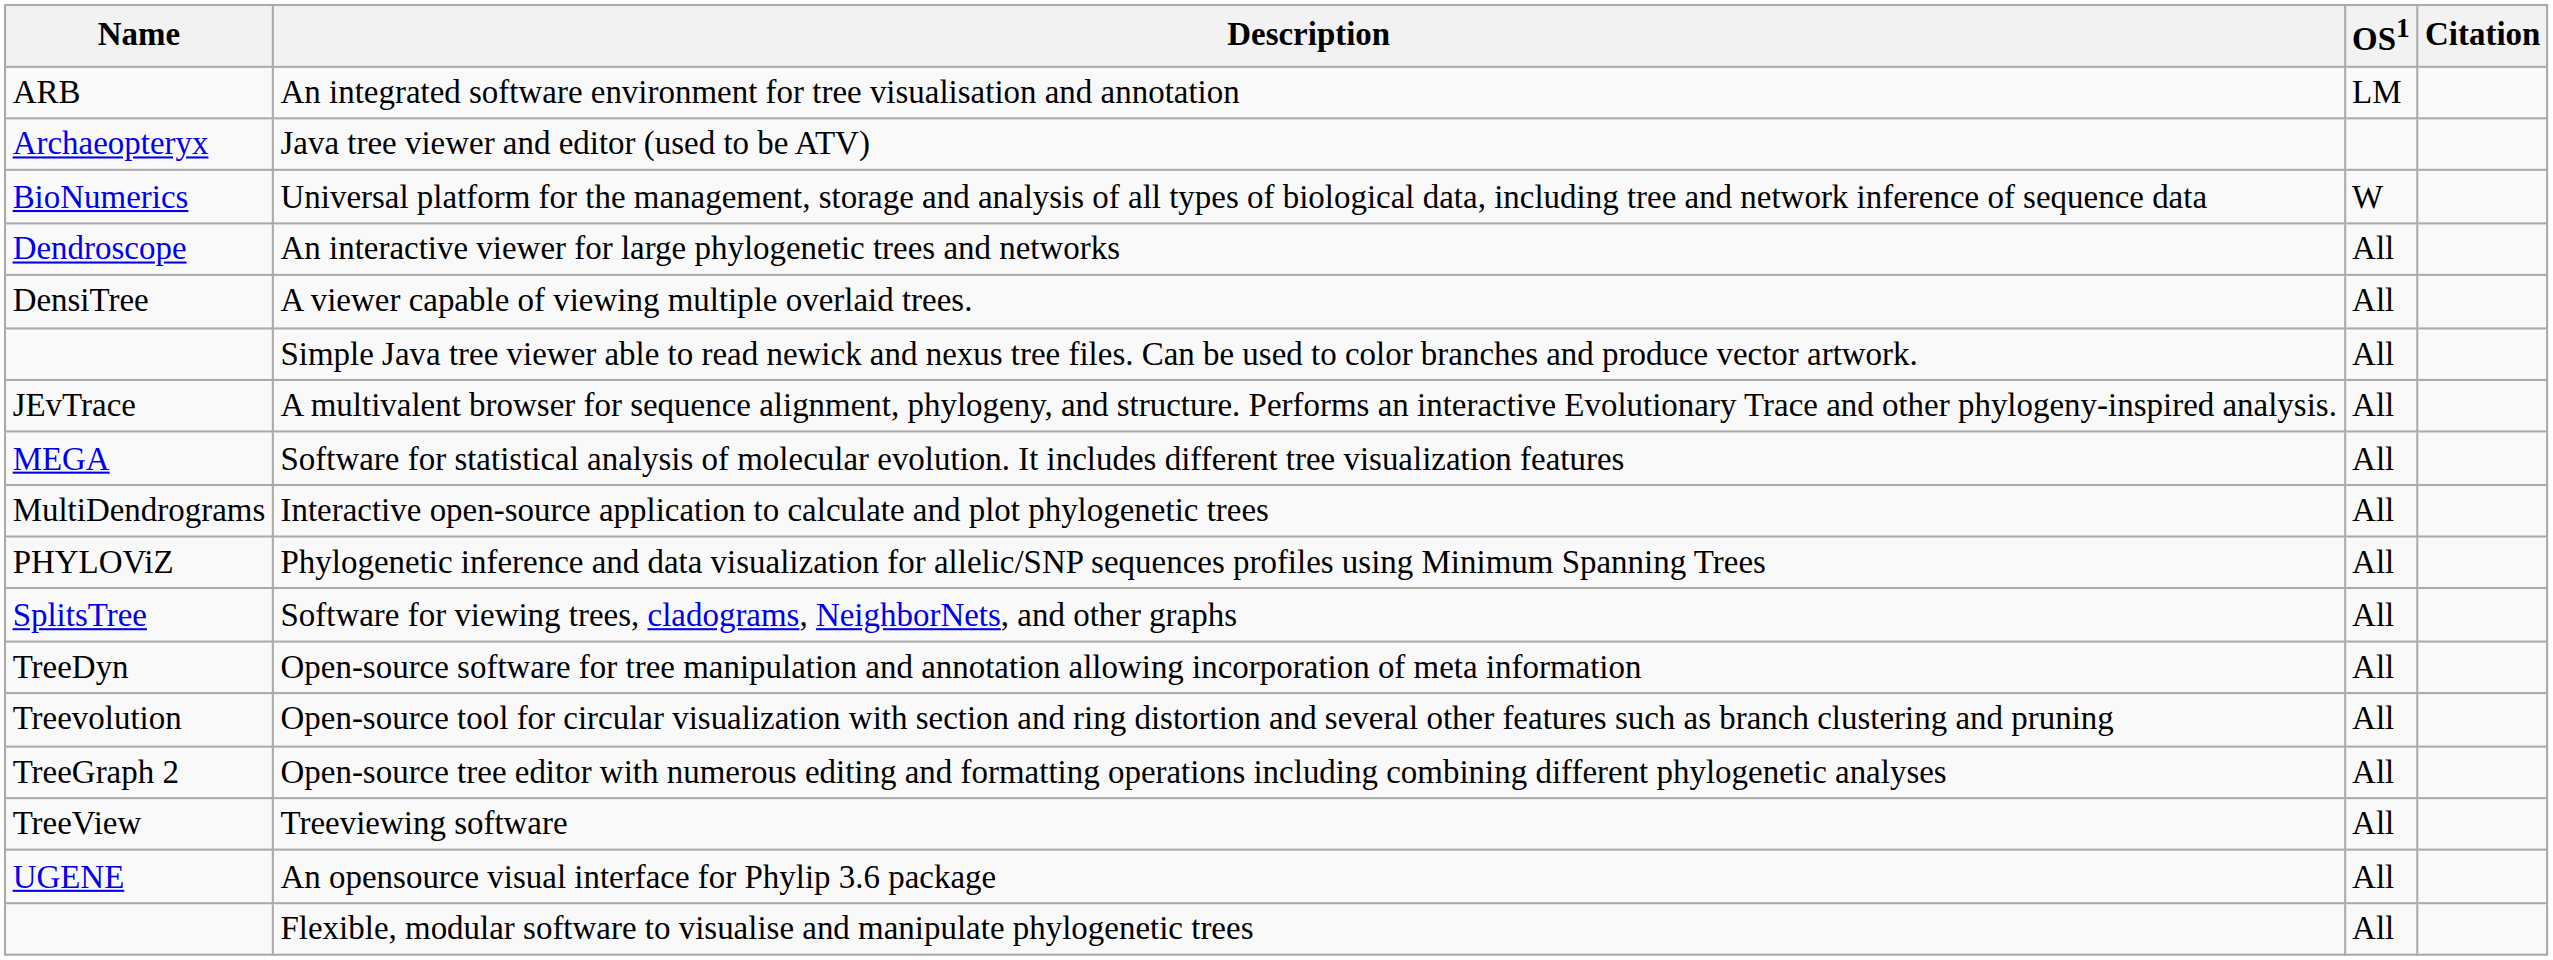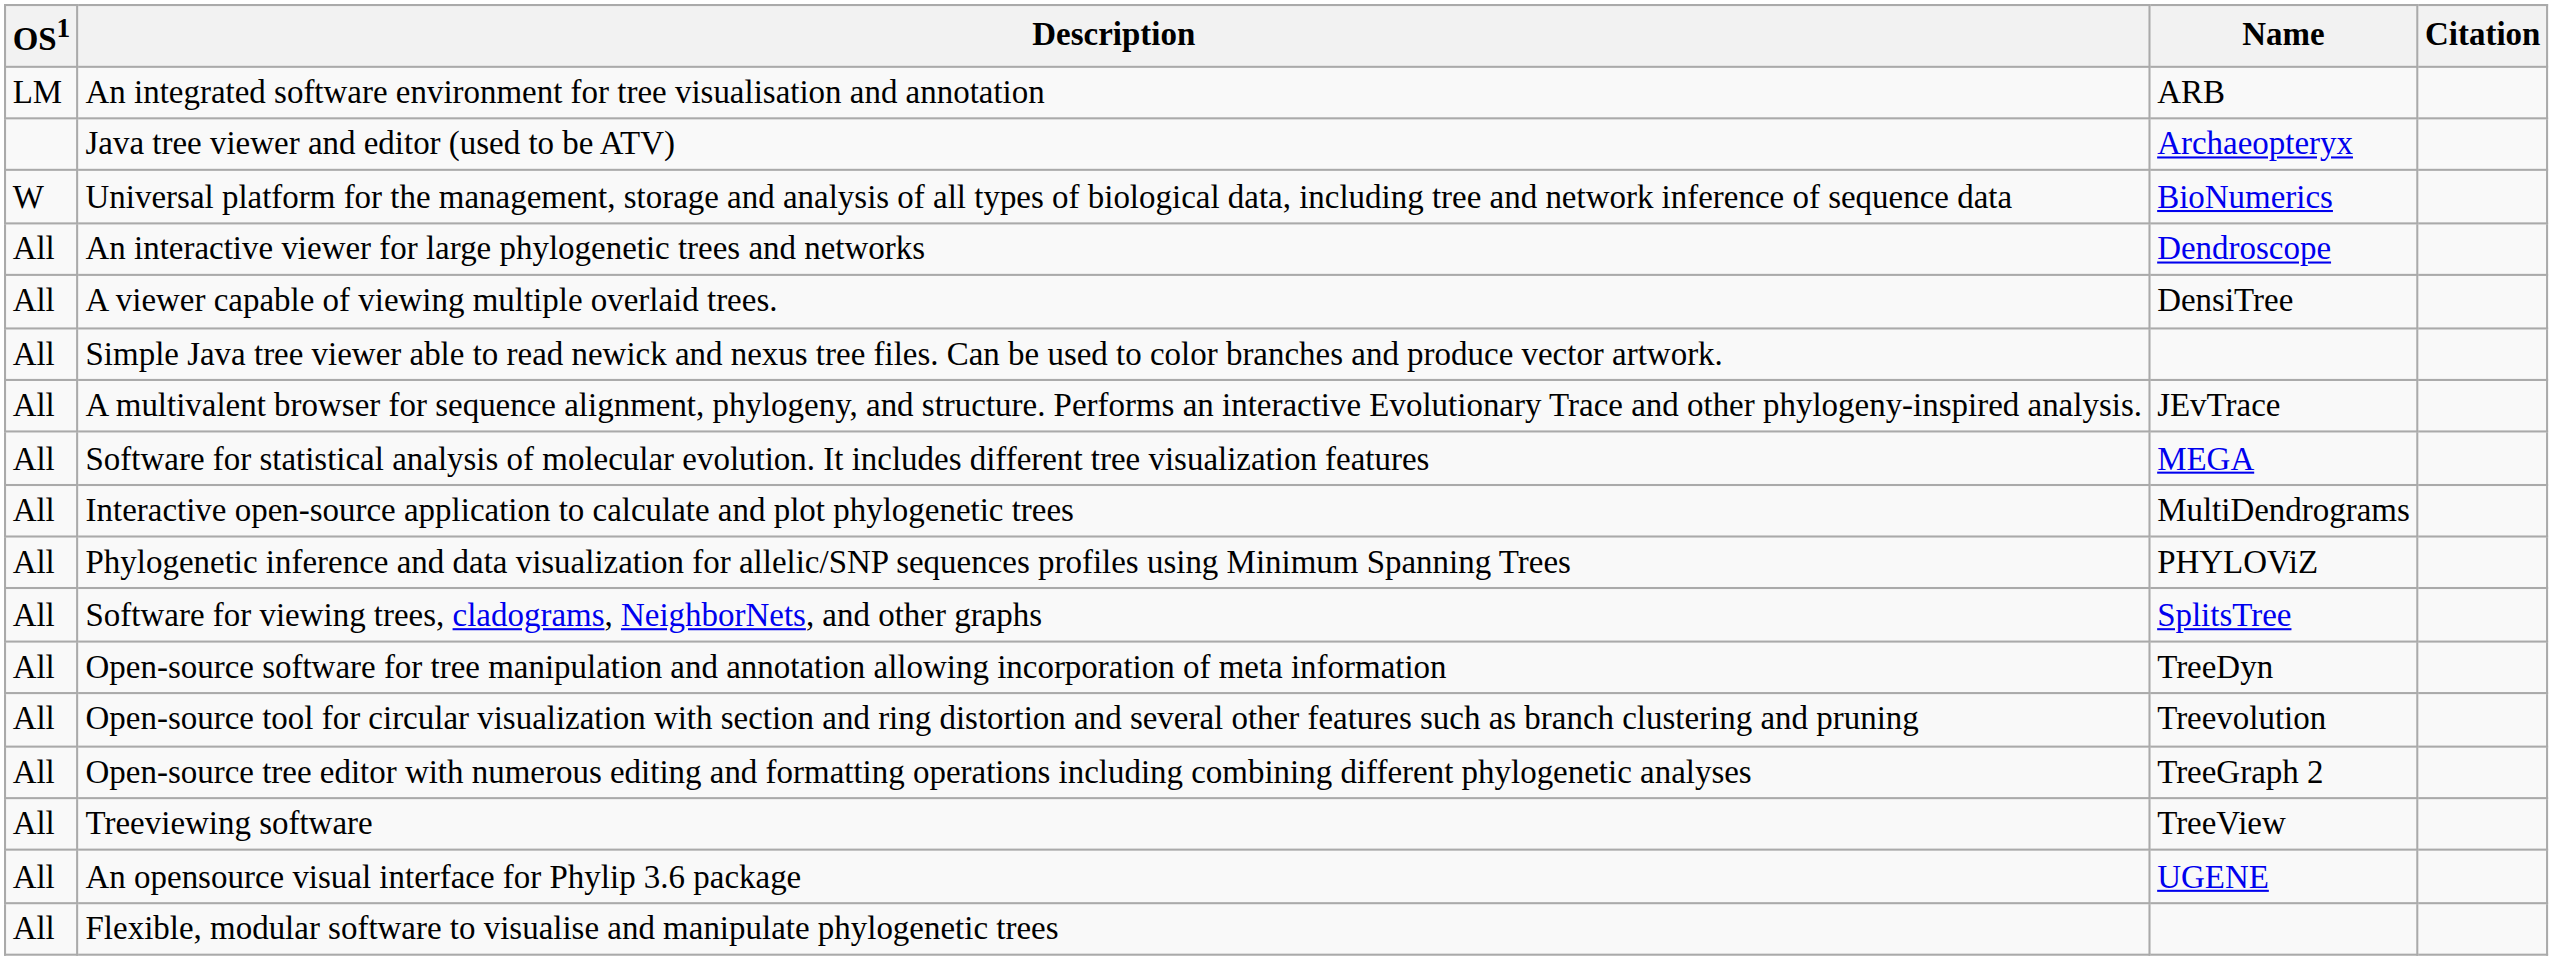columns swapped: Name <-> OS1
